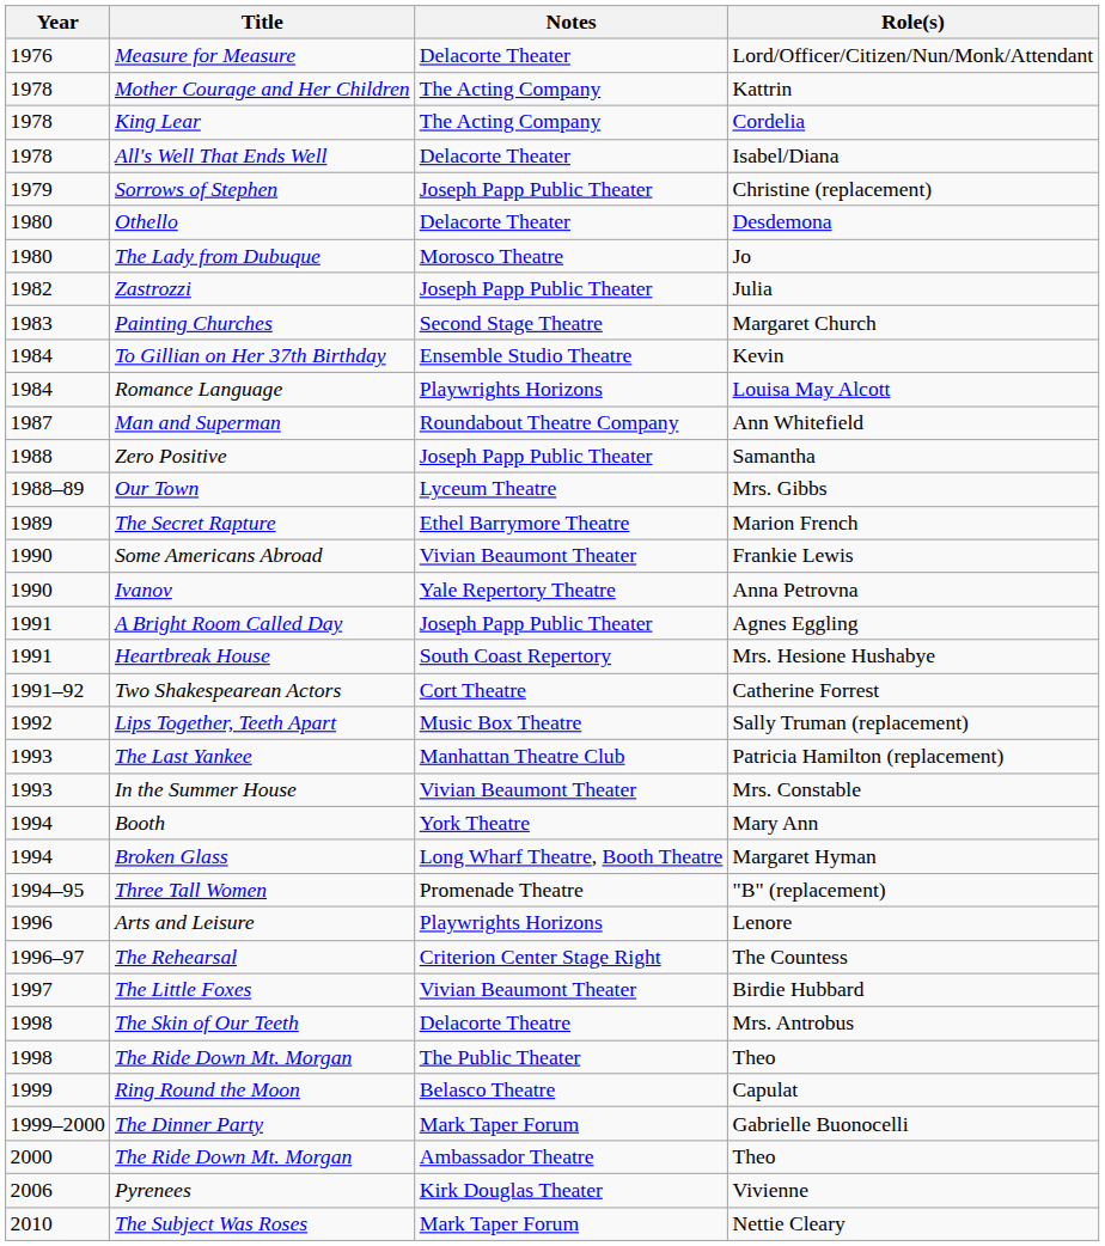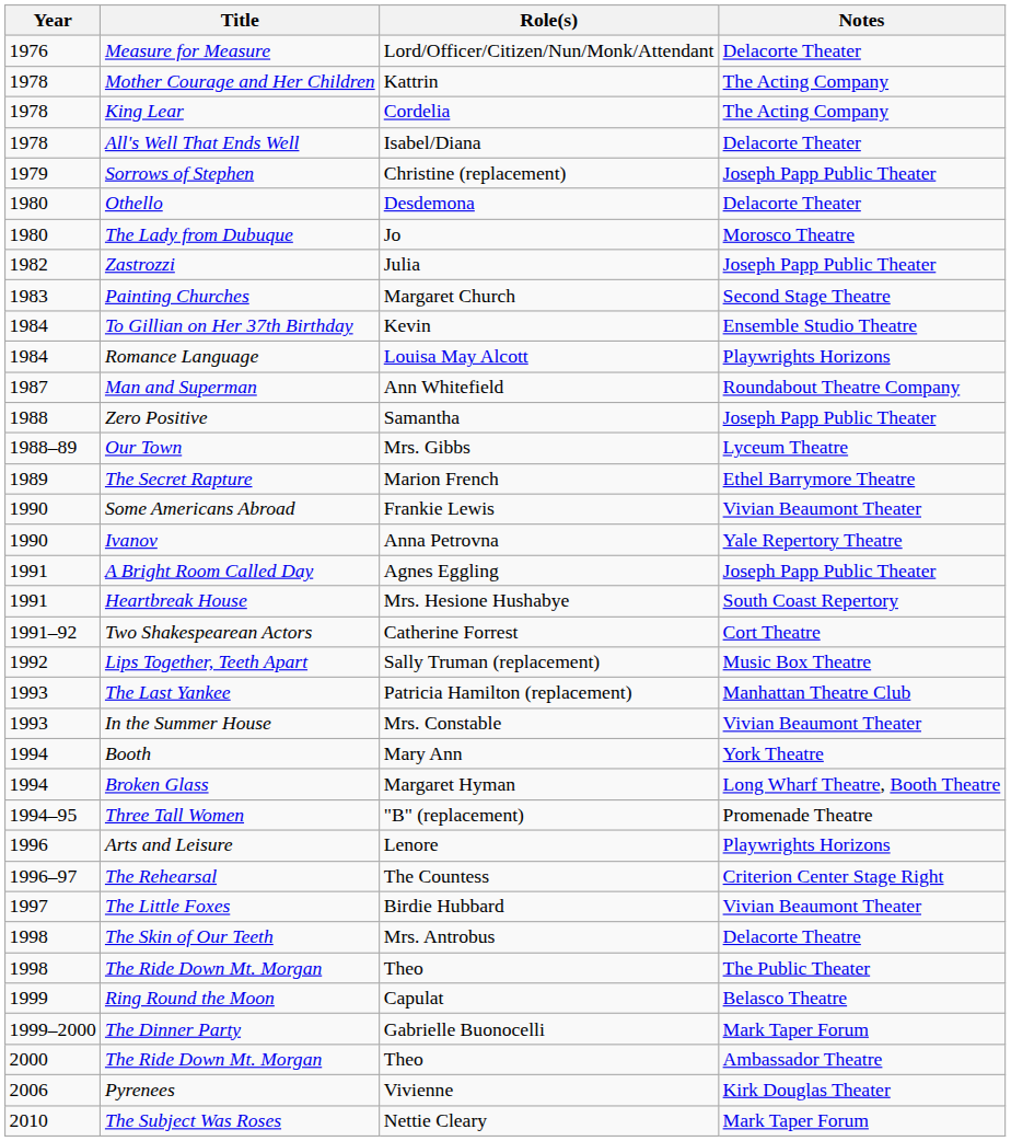columns swapped: Role(s) <-> Notes
